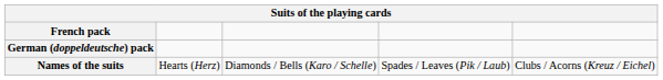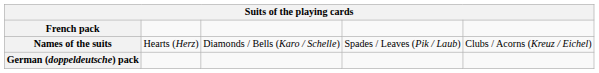rows swapped: German (doppeldeutsche) pack <-> Names of the suits
